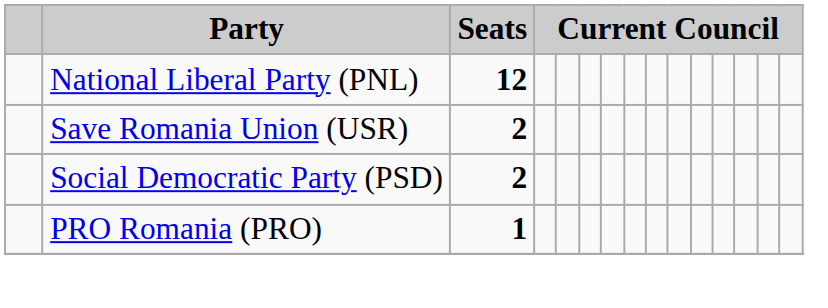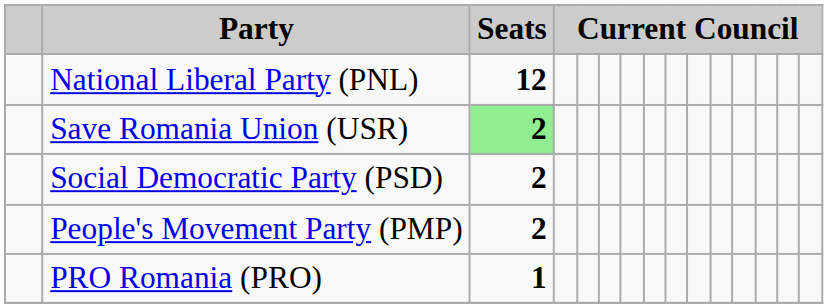Save Romania Union (USR) | Seats: no background -> lightgreen background
+ row: People's Movement Party (PMP) | 2
